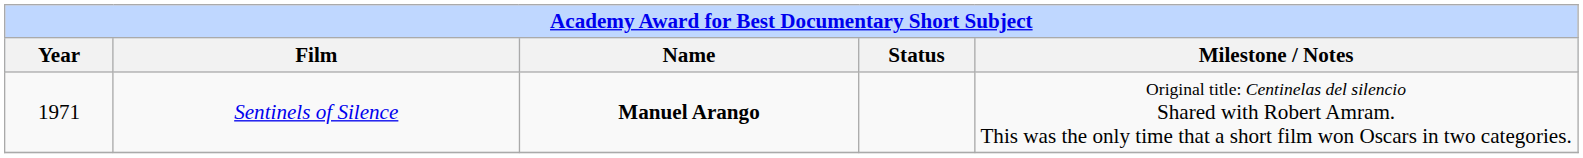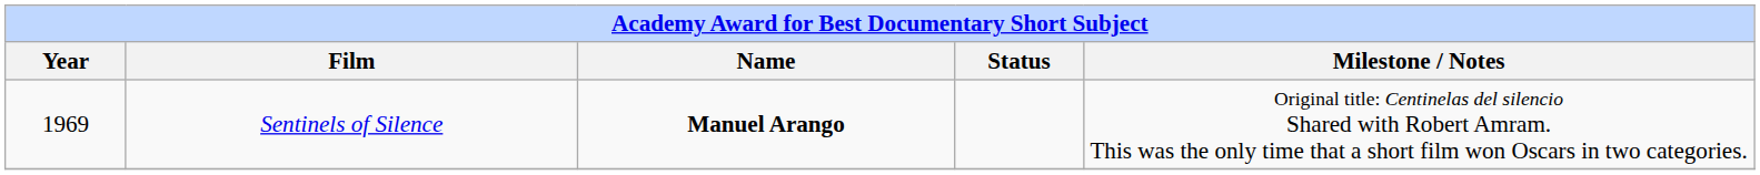Sentinels of Silence | Year: 1971 -> 1969
